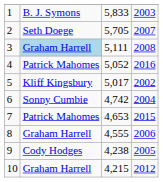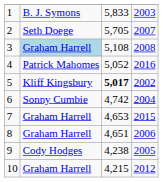3 | column 3: 5,111 -> 5,108
5 | column 3: normal -> bold
7 | column 2: Patrick Mahomes -> Graham Harrell
8 | column 3: 4,555 -> 4,651
